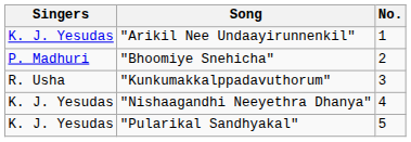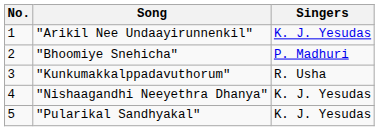columns swapped: No. <-> Singers
